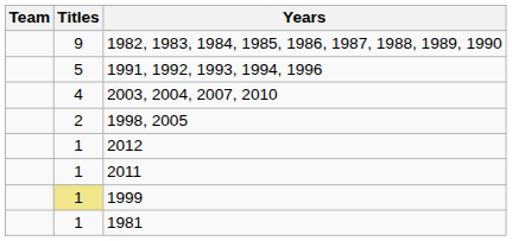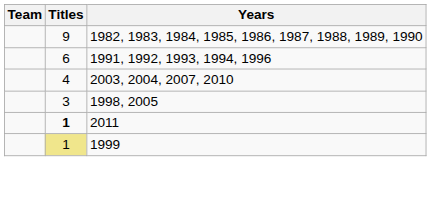1991, 1992, 1993, 1994, 1996 | Titles: 5 -> 6
1998, 2005 | Titles: 2 -> 3
- row: 1 | 2012
2011 | Titles: normal -> bold
- row: 1 | 1981
